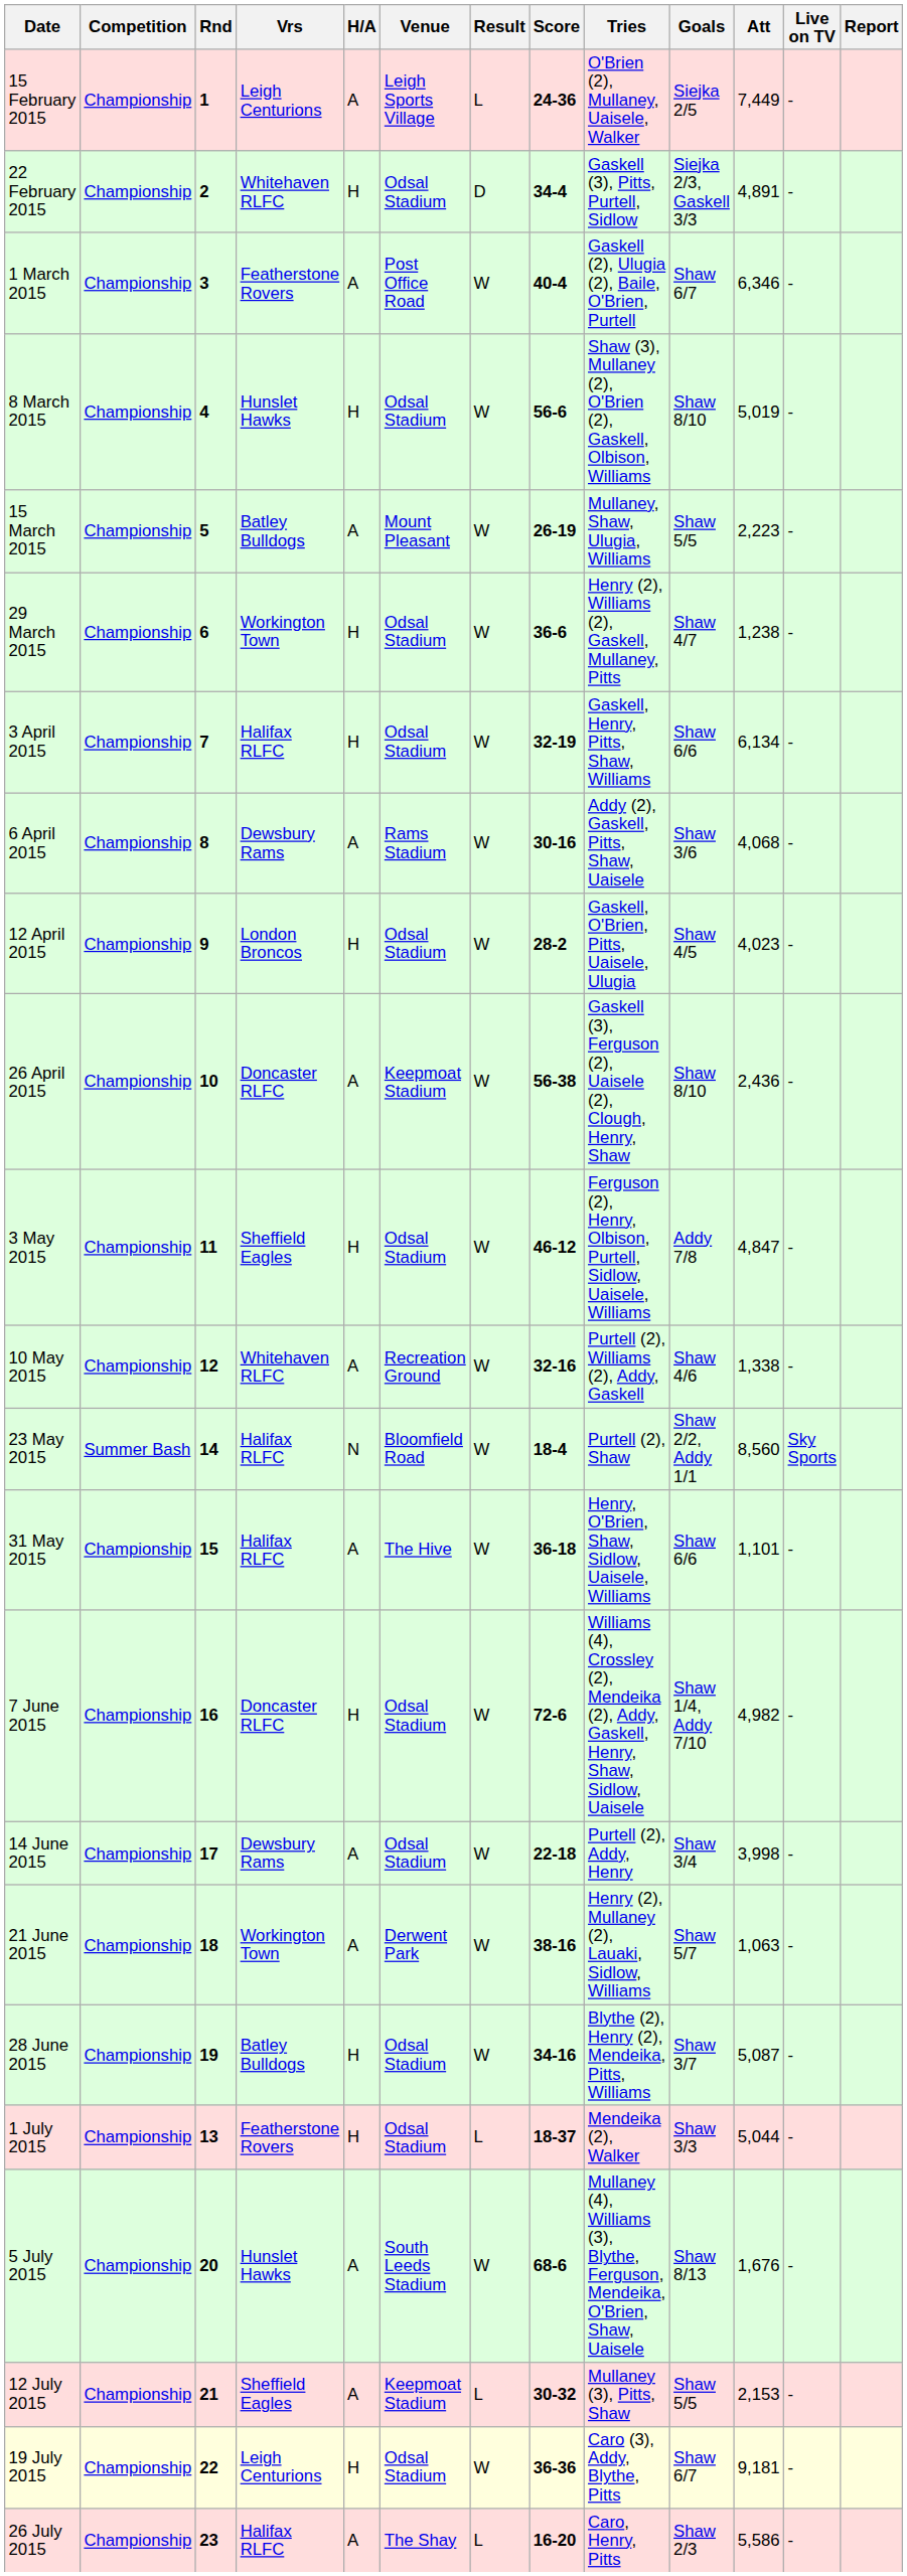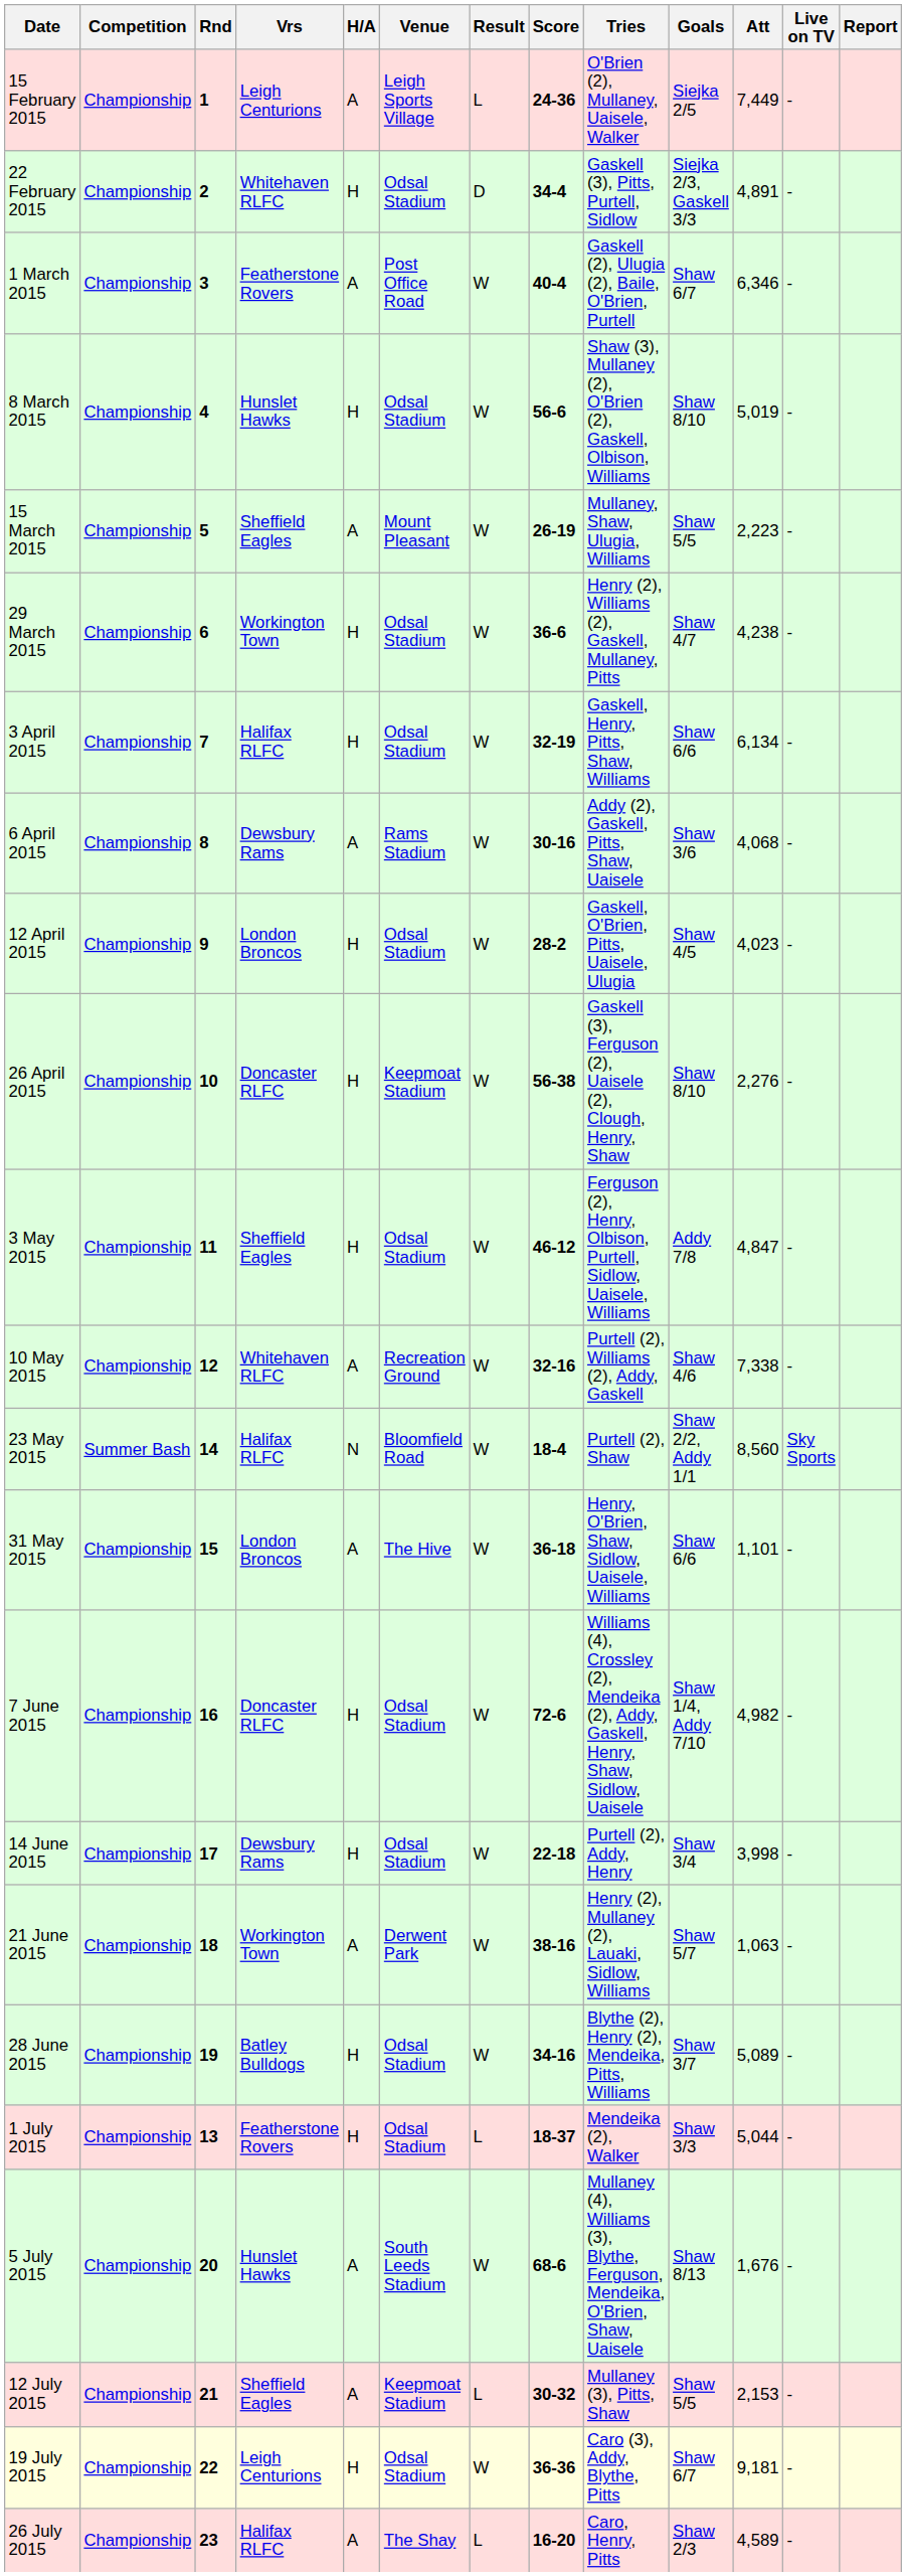15 March 2015 | Vrs: Batley Bulldogs -> Sheffield Eagles
29 March 2015 | Att: 1,238 -> 4,238
26 April 2015 | H/A: A -> H
26 April 2015 | Att: 2,436 -> 2,276
10 May 2015 | Att: 1,338 -> 7,338
31 May 2015 | Vrs: Halifax RLFC -> London Broncos
14 June 2015 | H/A: A -> H
28 June 2015 | Att: 5,087 -> 5,089
26 July 2015 | Att: 5,586 -> 4,589
